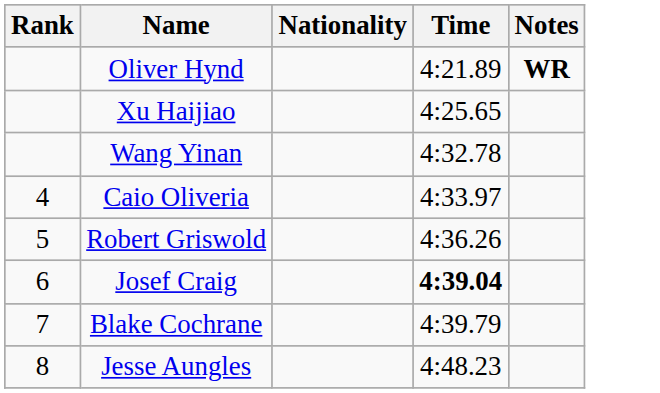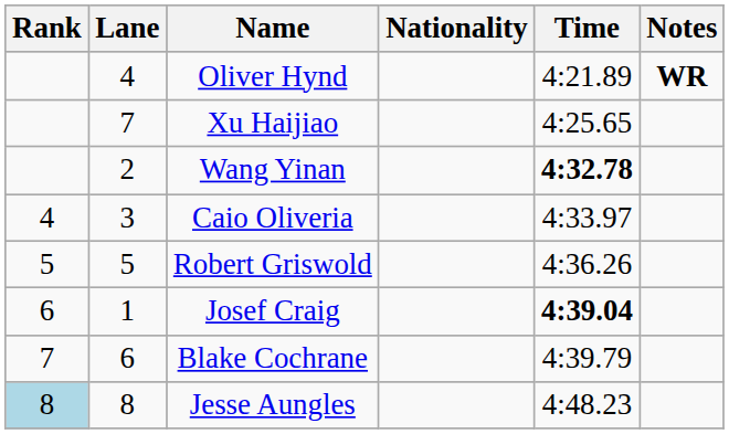+ column: Lane | 4 | 7 | 2 | 3 | 5 | 1 | 6 | 8
Wang Yinan | Time: normal -> bold
Jesse Aungles | Rank: no background -> lightblue background
